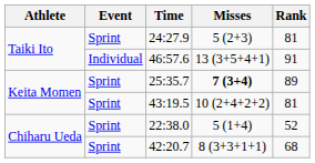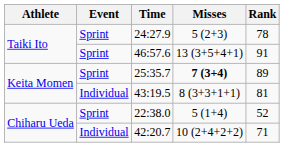24:27.9 | Rank: 81 -> 78
46:57.6 | Event: Individual -> Sprint
43:19.5 | Event: Sprint -> Individual
43:19.5 | Misses: 10 (2+4+2+2) -> 8 (3+3+1+1)
42:20.7 | Event: Sprint -> Individual
42:20.7 | Misses: 8 (3+3+1+1) -> 10 (2+4+2+2)
42:20.7 | Rank: 68 -> 71
